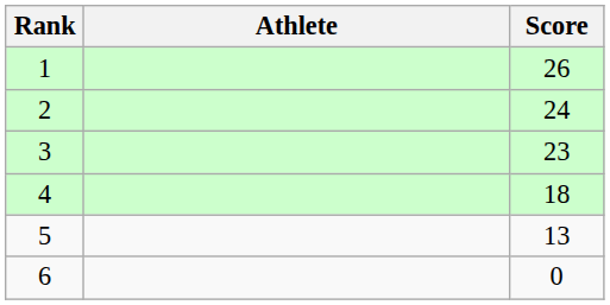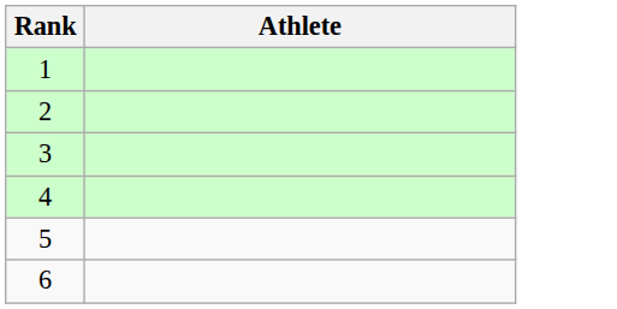- column: Score | 26 | 24 | 23 | 18 | 13 | 0
